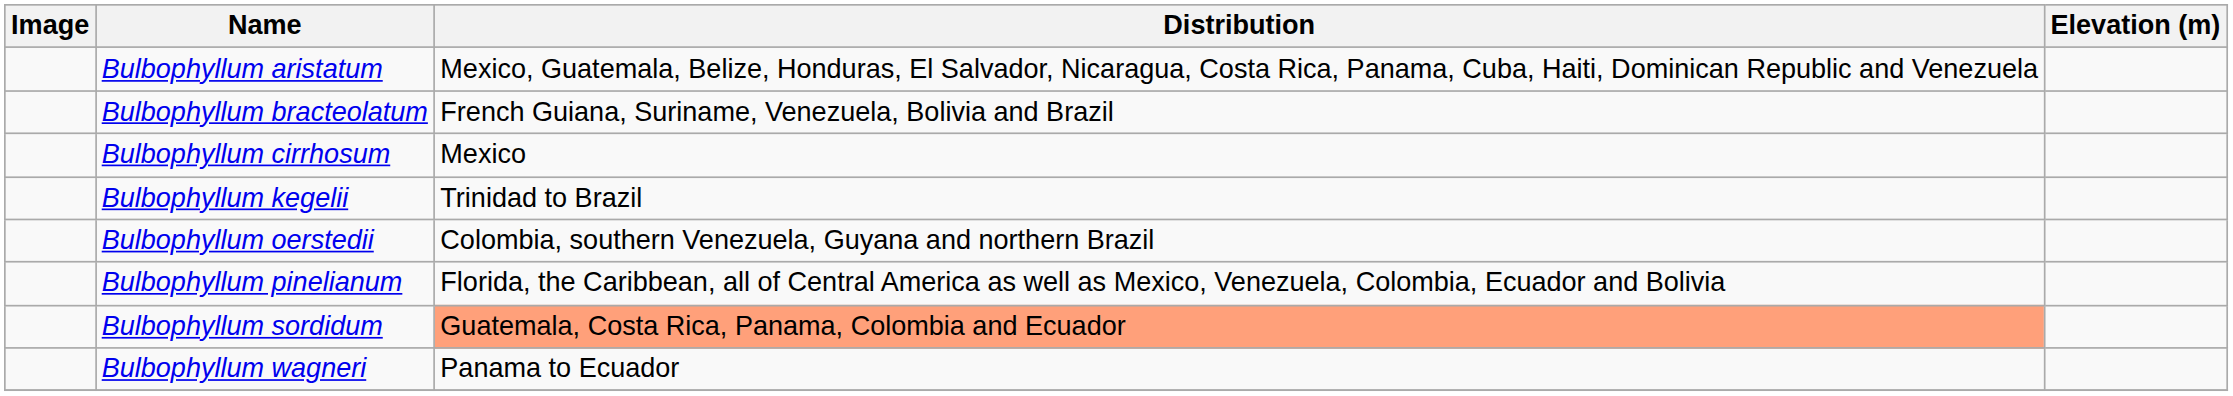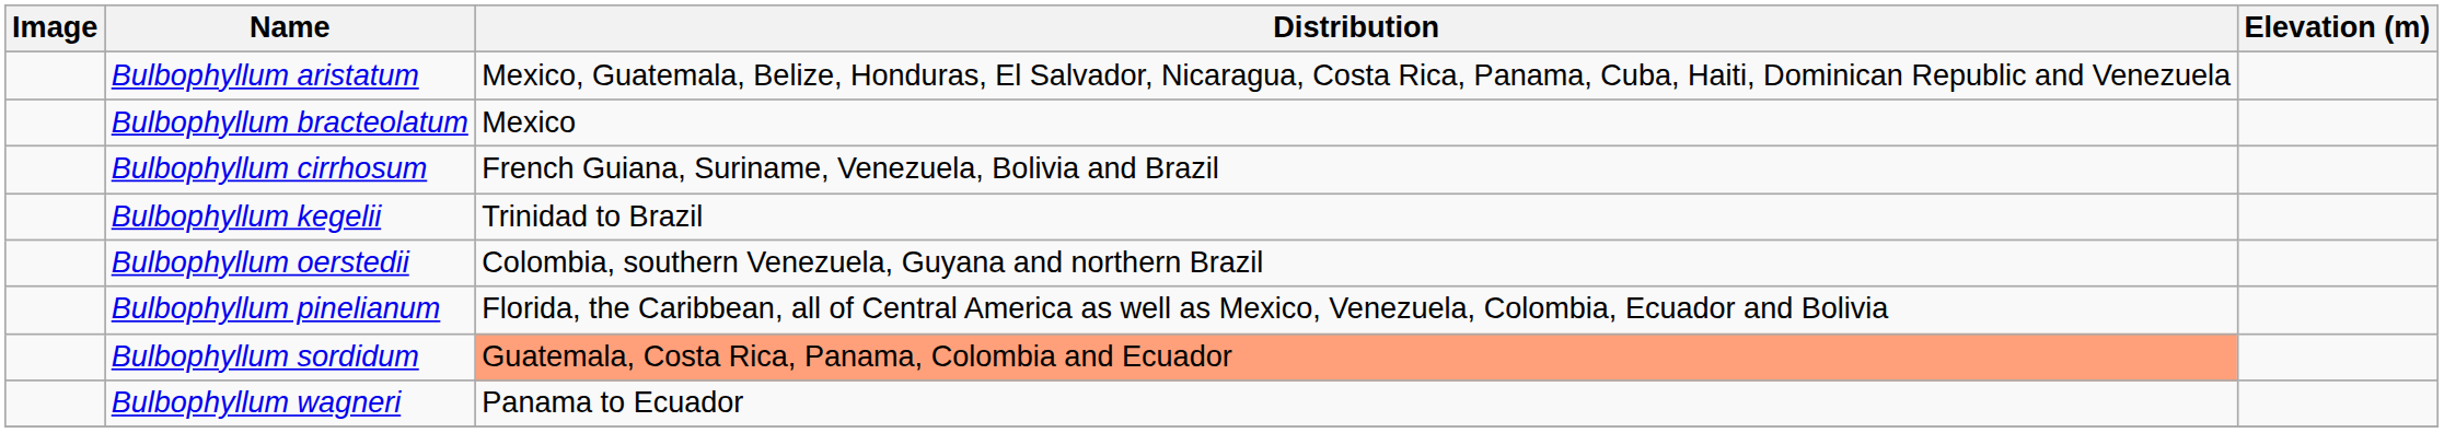Bulbophyllum bracteolatum | Distribution: French Guiana, Suriname, Venezuela, Bolivia and Brazil -> Mexico
Bulbophyllum cirrhosum | Distribution: Mexico -> French Guiana, Suriname, Venezuela, Bolivia and Brazil
